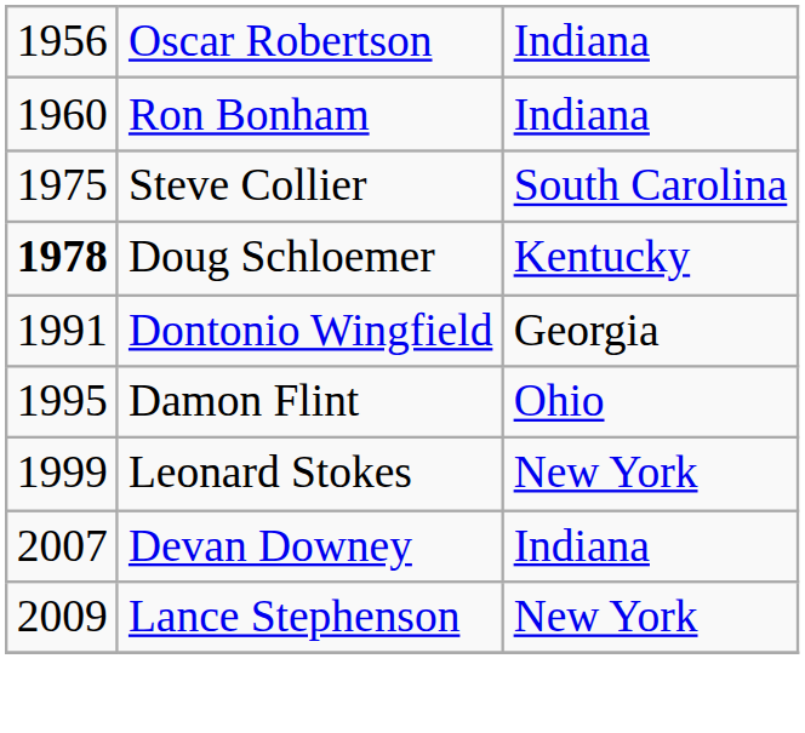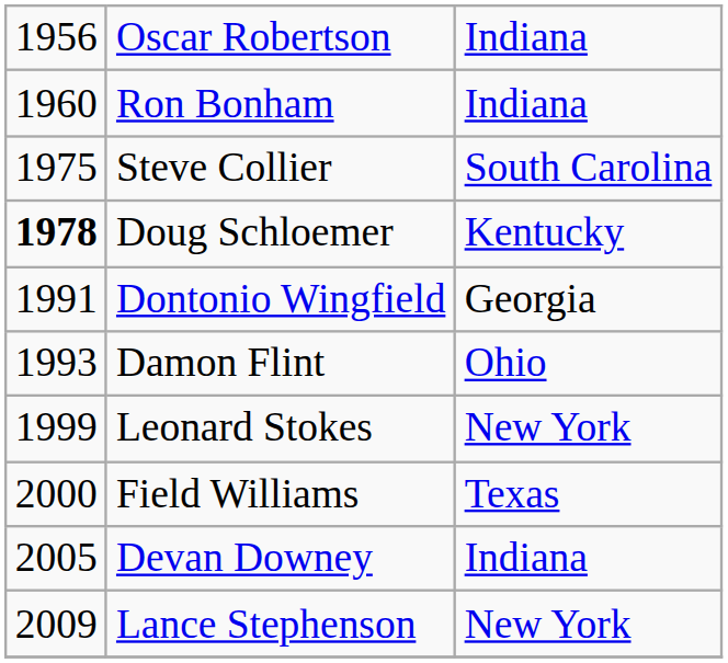Damon Flint | column 1: 1995 -> 1993
+ row: 2000 | Field Williams | Texas
Devan Downey | column 1: 2007 -> 2005
